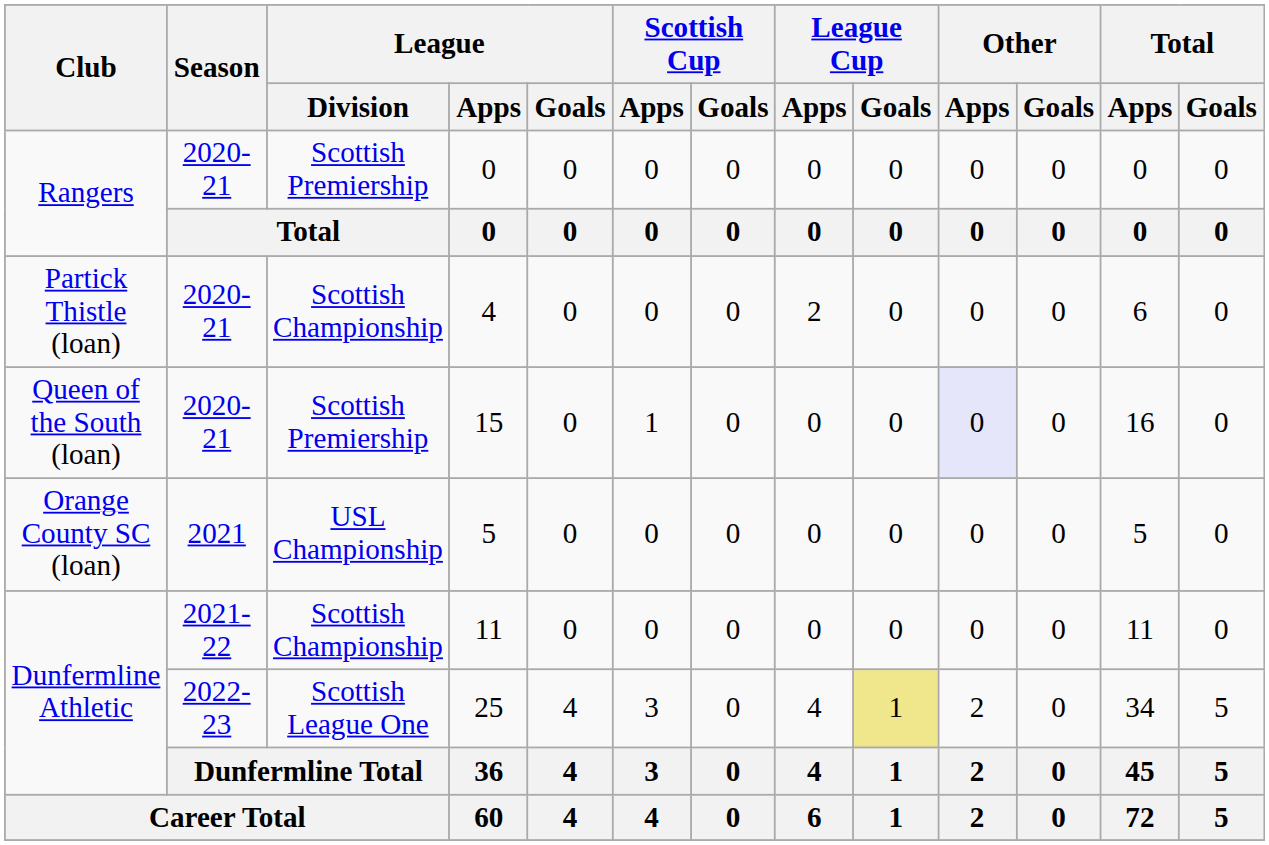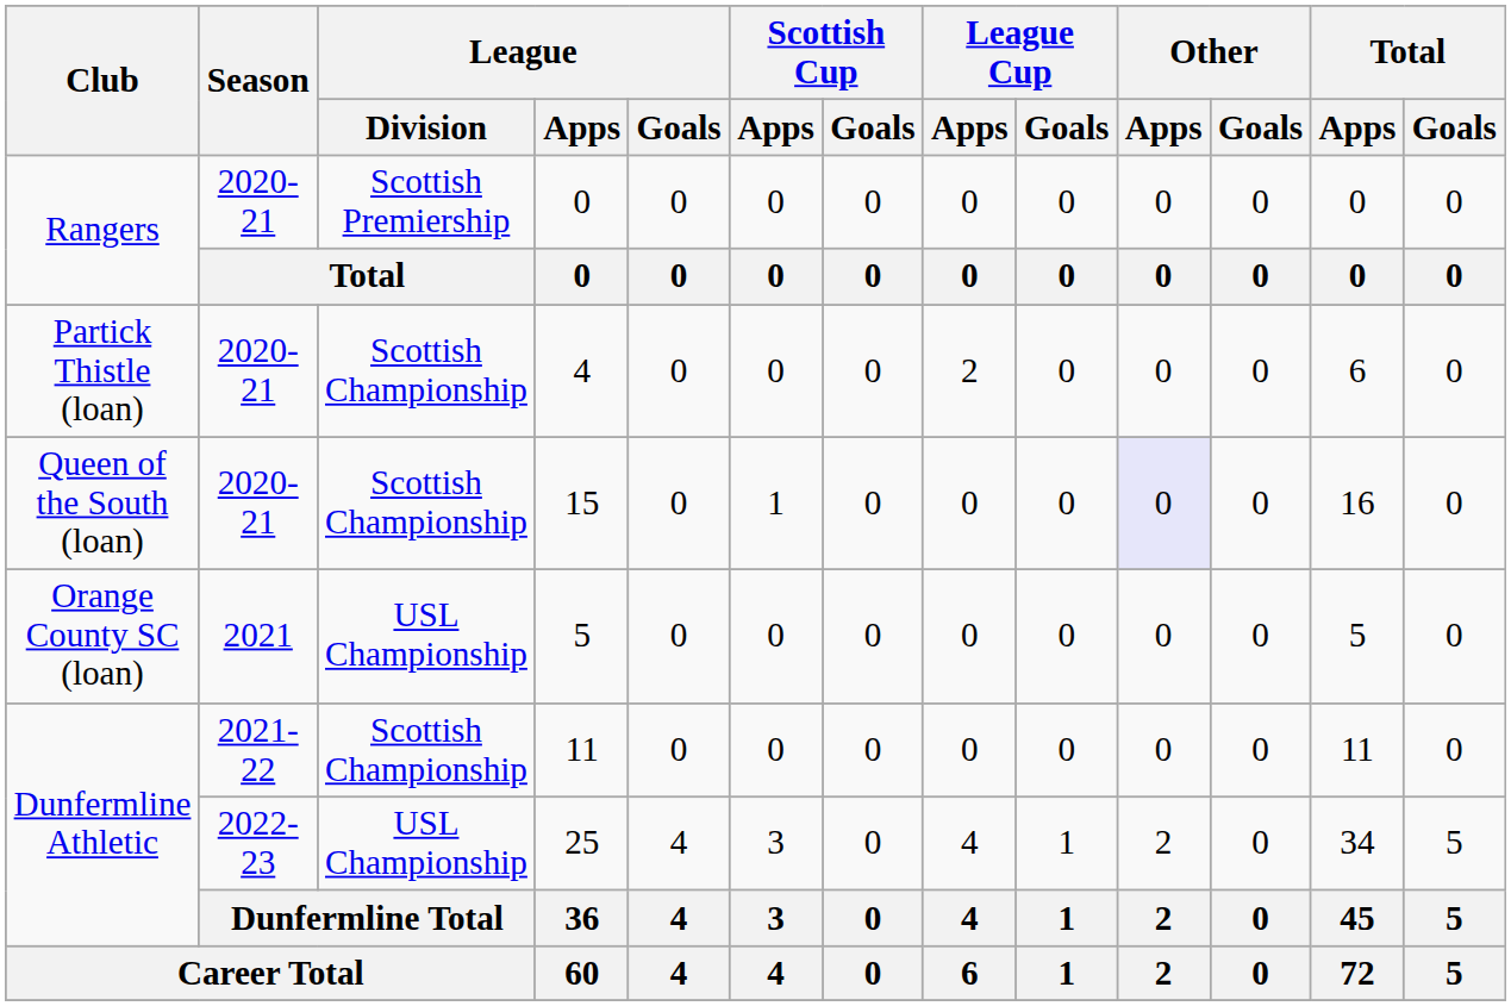15 | League / Division: Scottish Premiership -> Scottish Championship
25 | League / Division: Scottish League One -> USL Championship
25 | League Cup / Goals: khaki background -> no background
